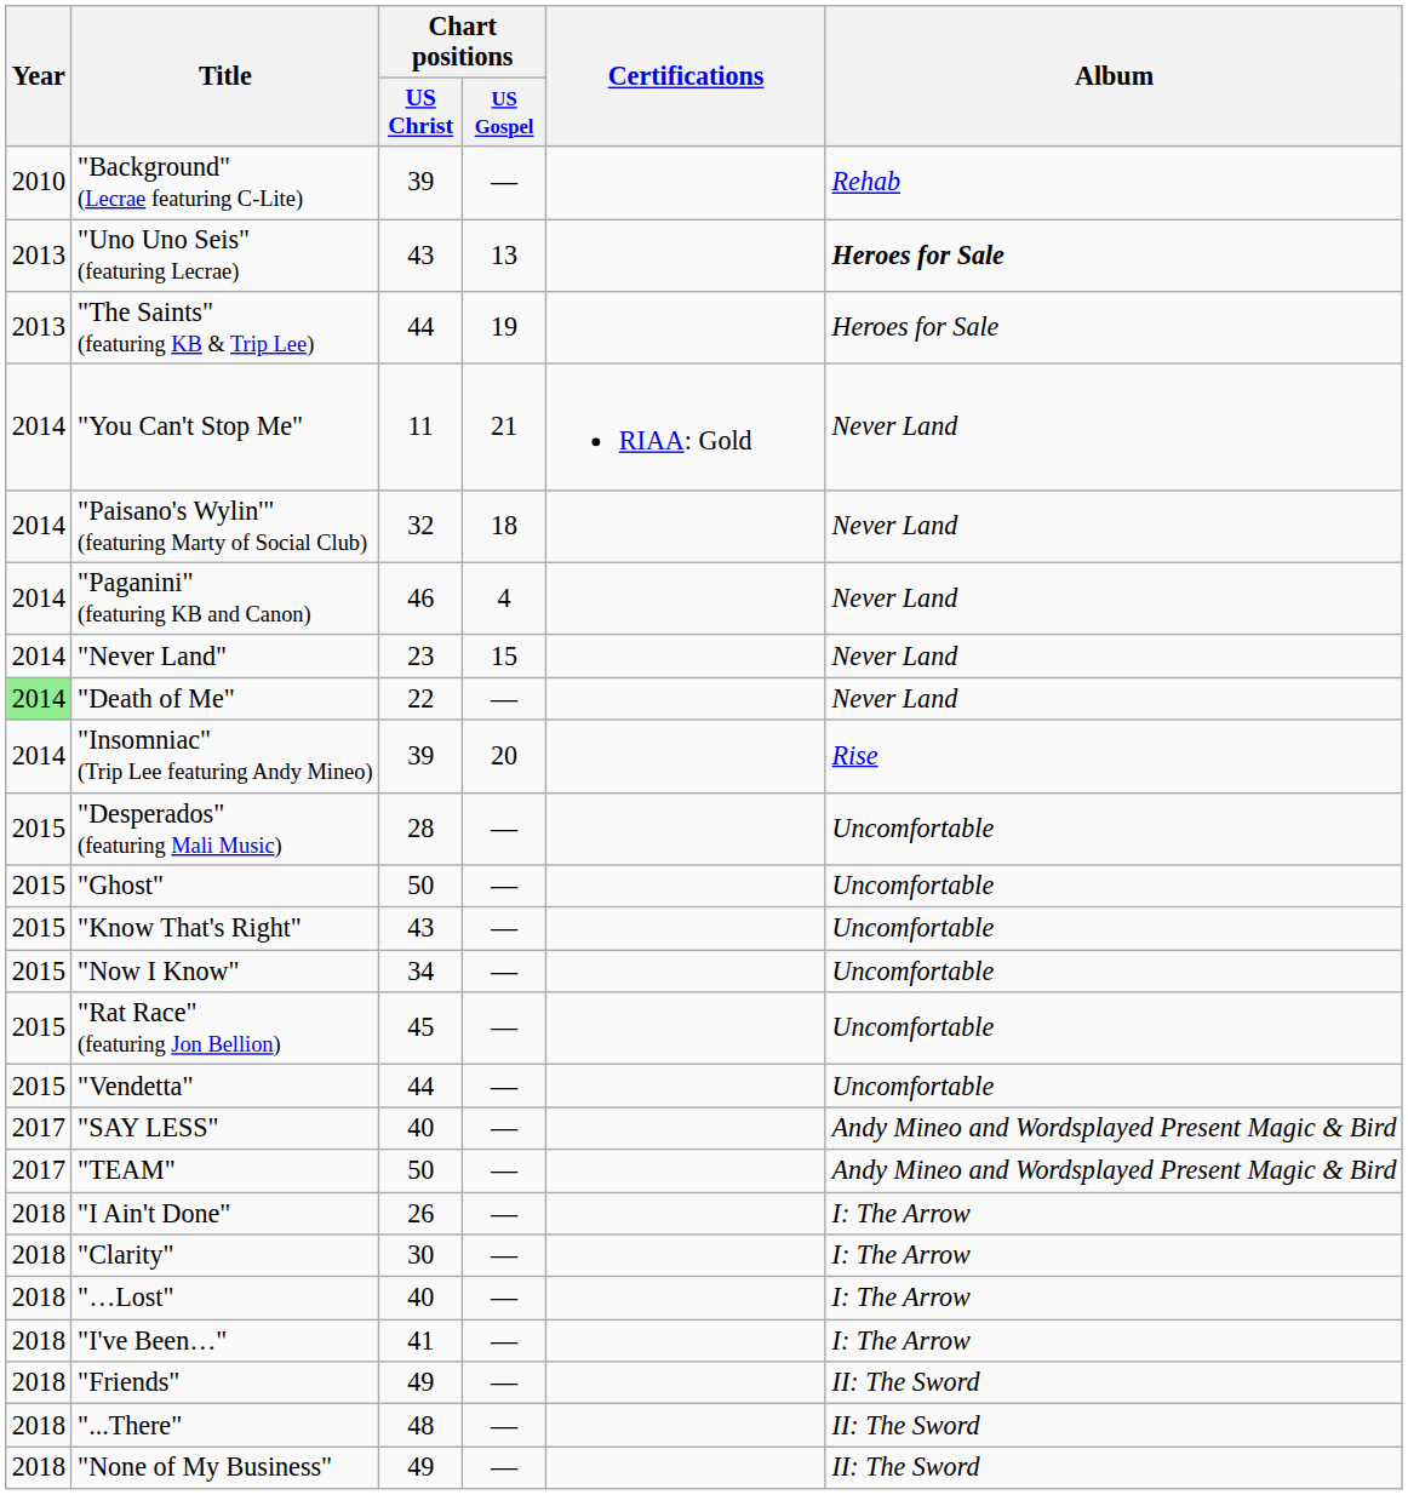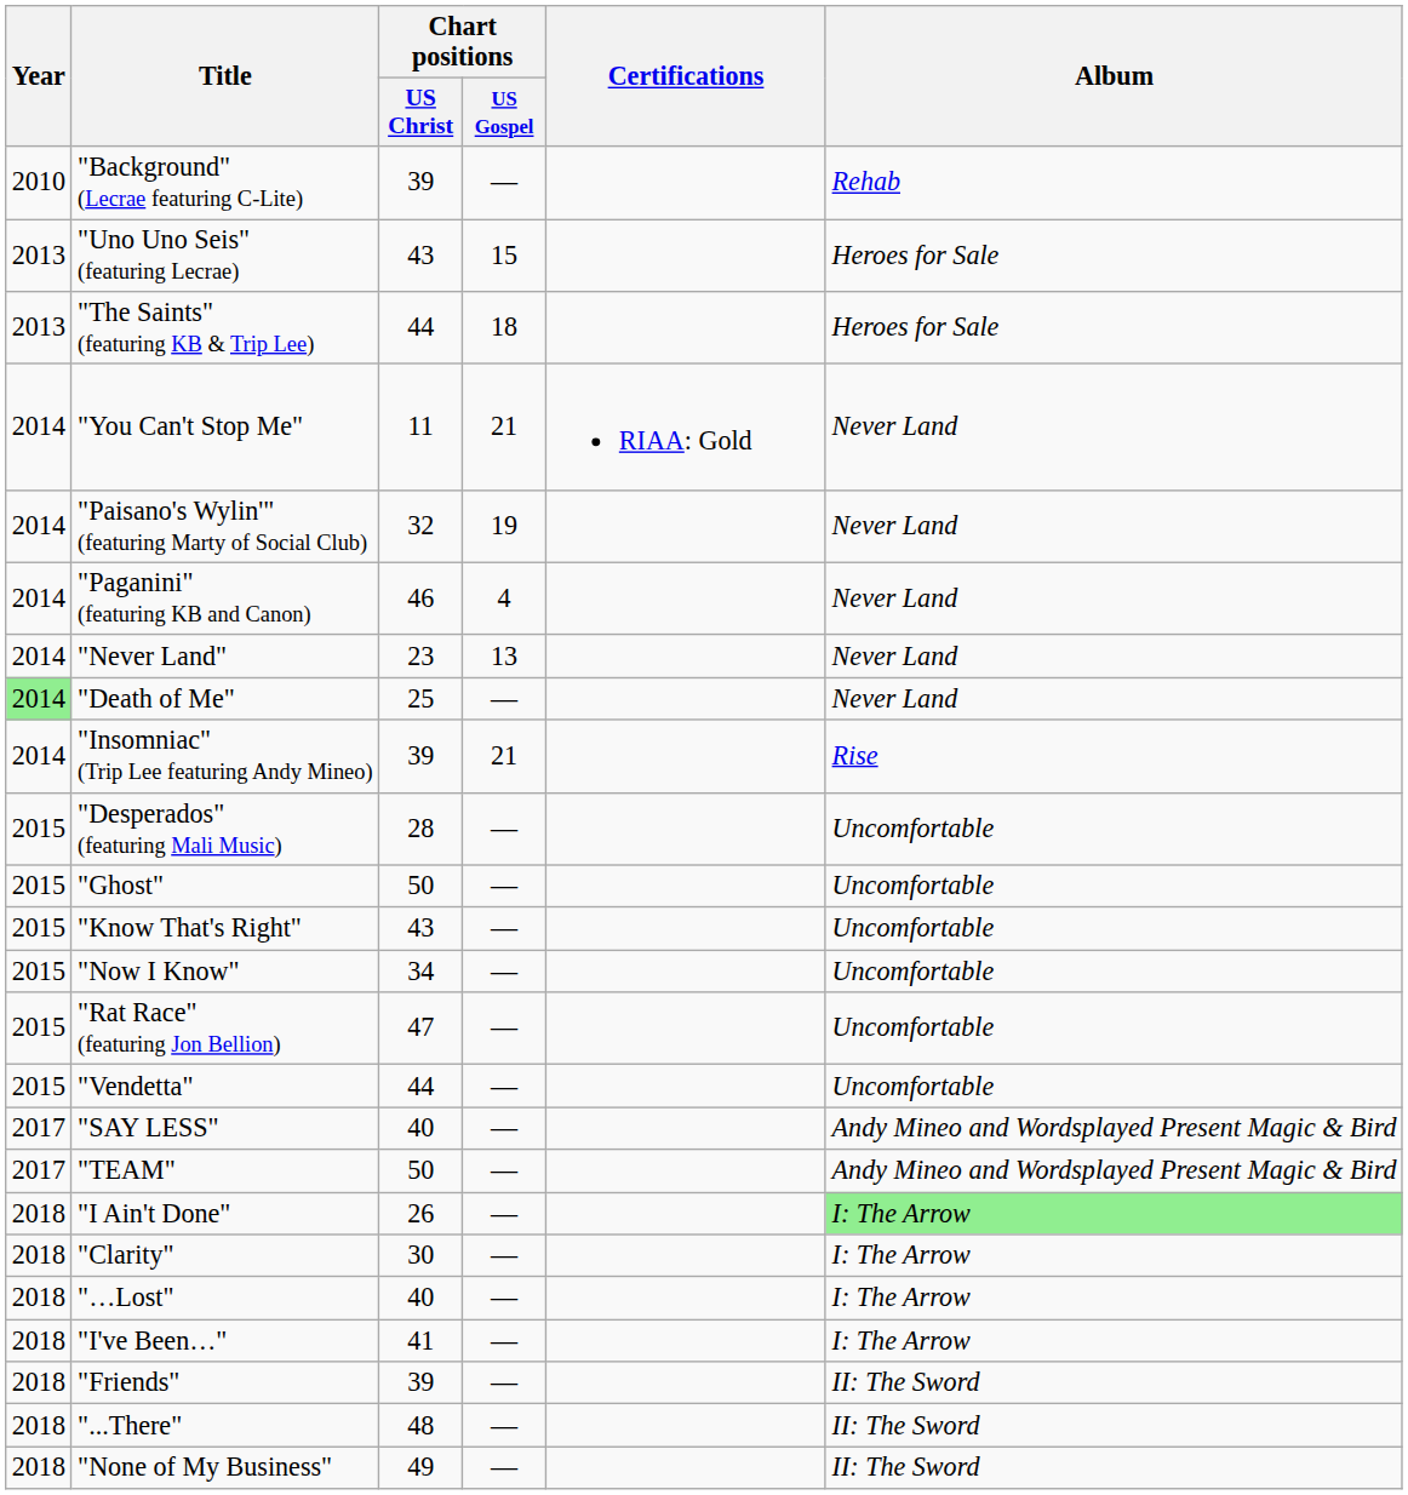"Uno Uno Seis" (featuring Lecrae) | Chart positions / US Gospel: 13 -> 15
"Uno Uno Seis" (featuring Lecrae) | Album: bold -> normal
"The Saints" (featuring KB & Trip Lee) | Chart positions / US Gospel: 19 -> 18
"Paisano's Wylin'" (featuring Marty of Social Club) | Chart positions / US Gospel: 18 -> 19
"Never Land" | Chart positions / US Gospel: 15 -> 13
"Death of Me" | Chart positions / US Christ: 22 -> 25
"Insomniac" (Trip Lee featuring Andy Mineo) | Chart positions / US Gospel: 20 -> 21
"Rat Race" (featuring Jon Bellion) | Chart positions / US Christ: 45 -> 47
"I Ain't Done" | Album: no background -> lightgreen background
"Friends" | Chart positions / US Christ: 49 -> 39
